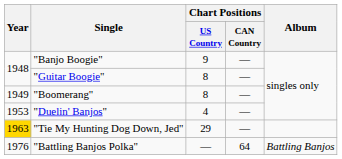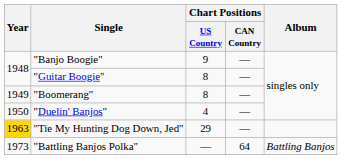"Duelin' Banjos" | Year: 1953 -> 1950
"Battling Banjos Polka" | Year: 1976 -> 1973
